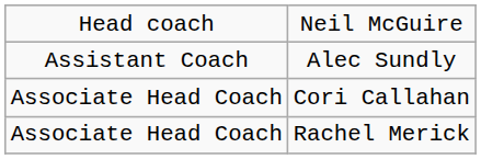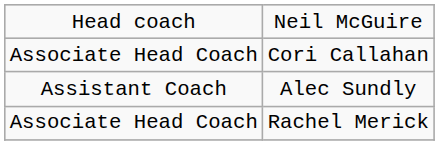rows swapped: Cori Callahan <-> Alec Sundly
